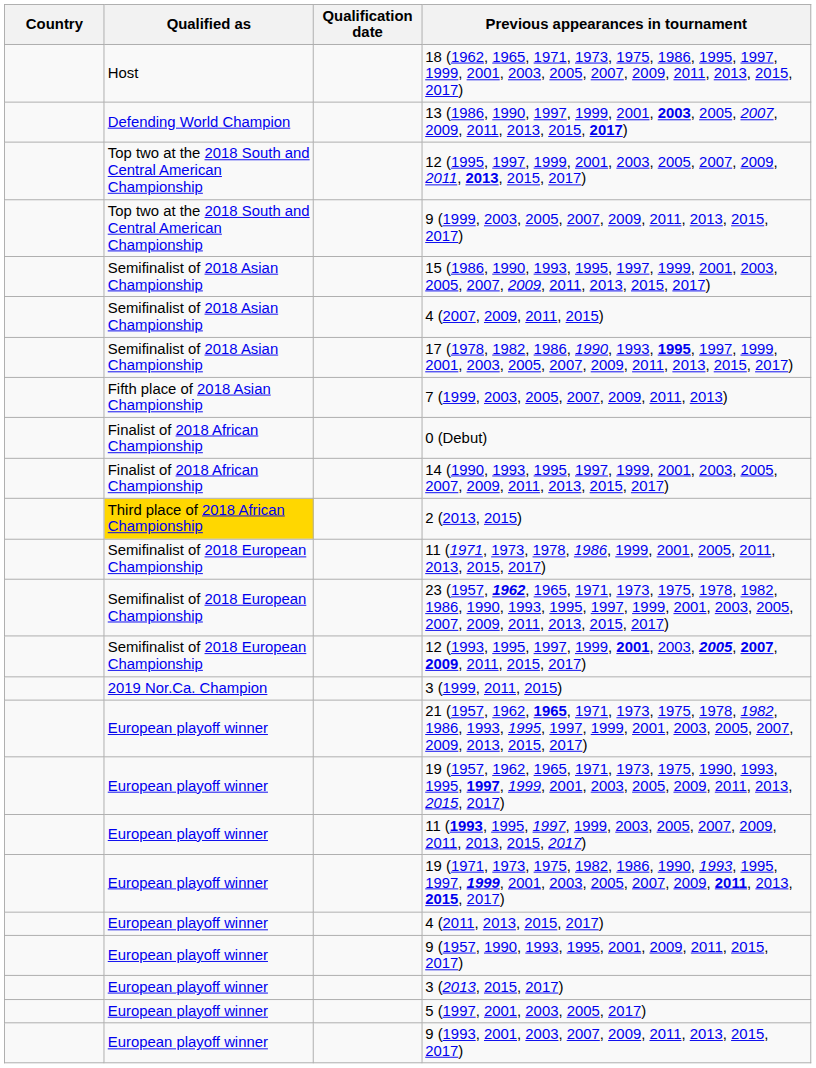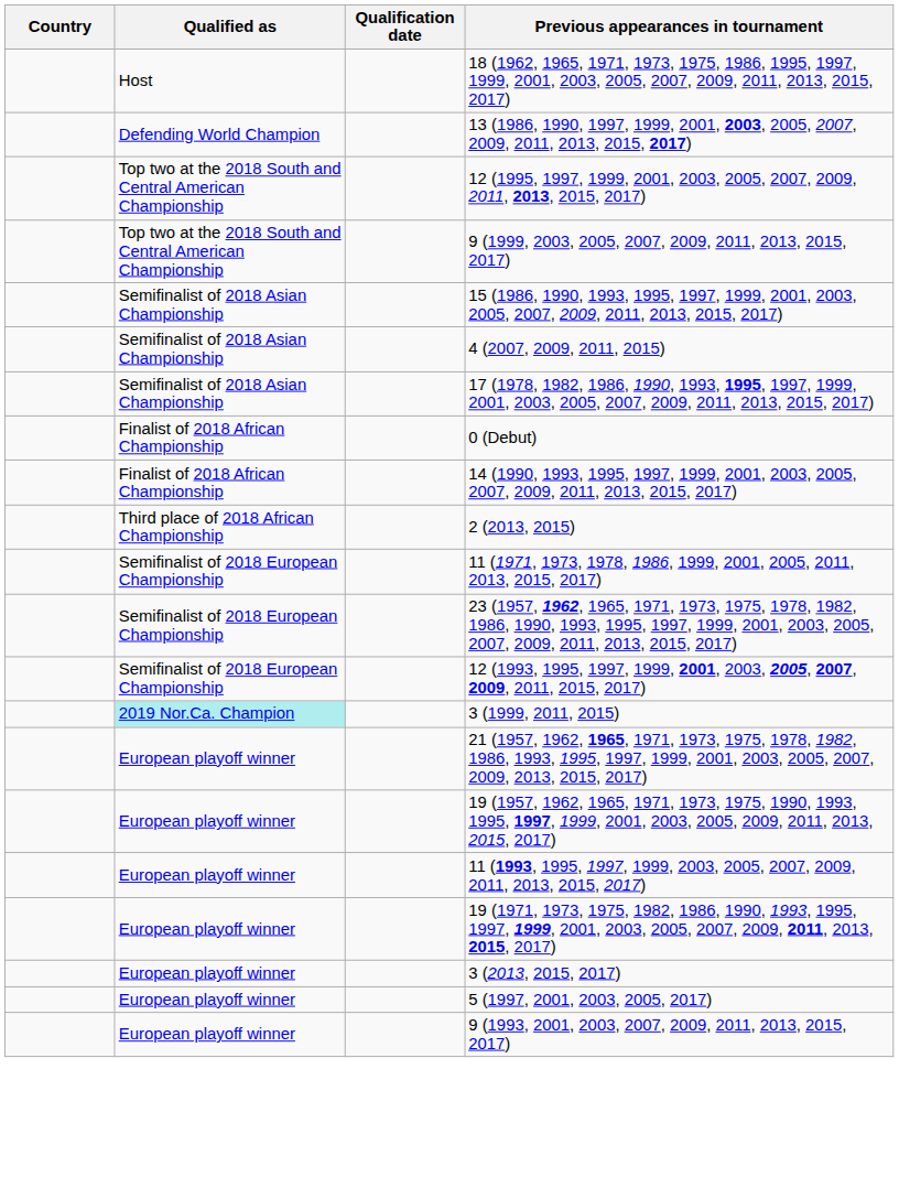- row: Fifth place of 2018 Asian Championship | 7 (1999, 2003, 2005, 2007, 2009, 2011, 2013)
2 (2013, 2015) | Qualified as: gold background -> no background
3 (1999, 2011, 2015) | Qualified as: no background -> paleturquoise background
- row: European playoff winner | 4 (2011, 2013, 2015, 2017)
- row: European playoff winner | 9 (1957, 1990, 1993, 1995, 2001, 2009, 2011, 2015, 2017)
